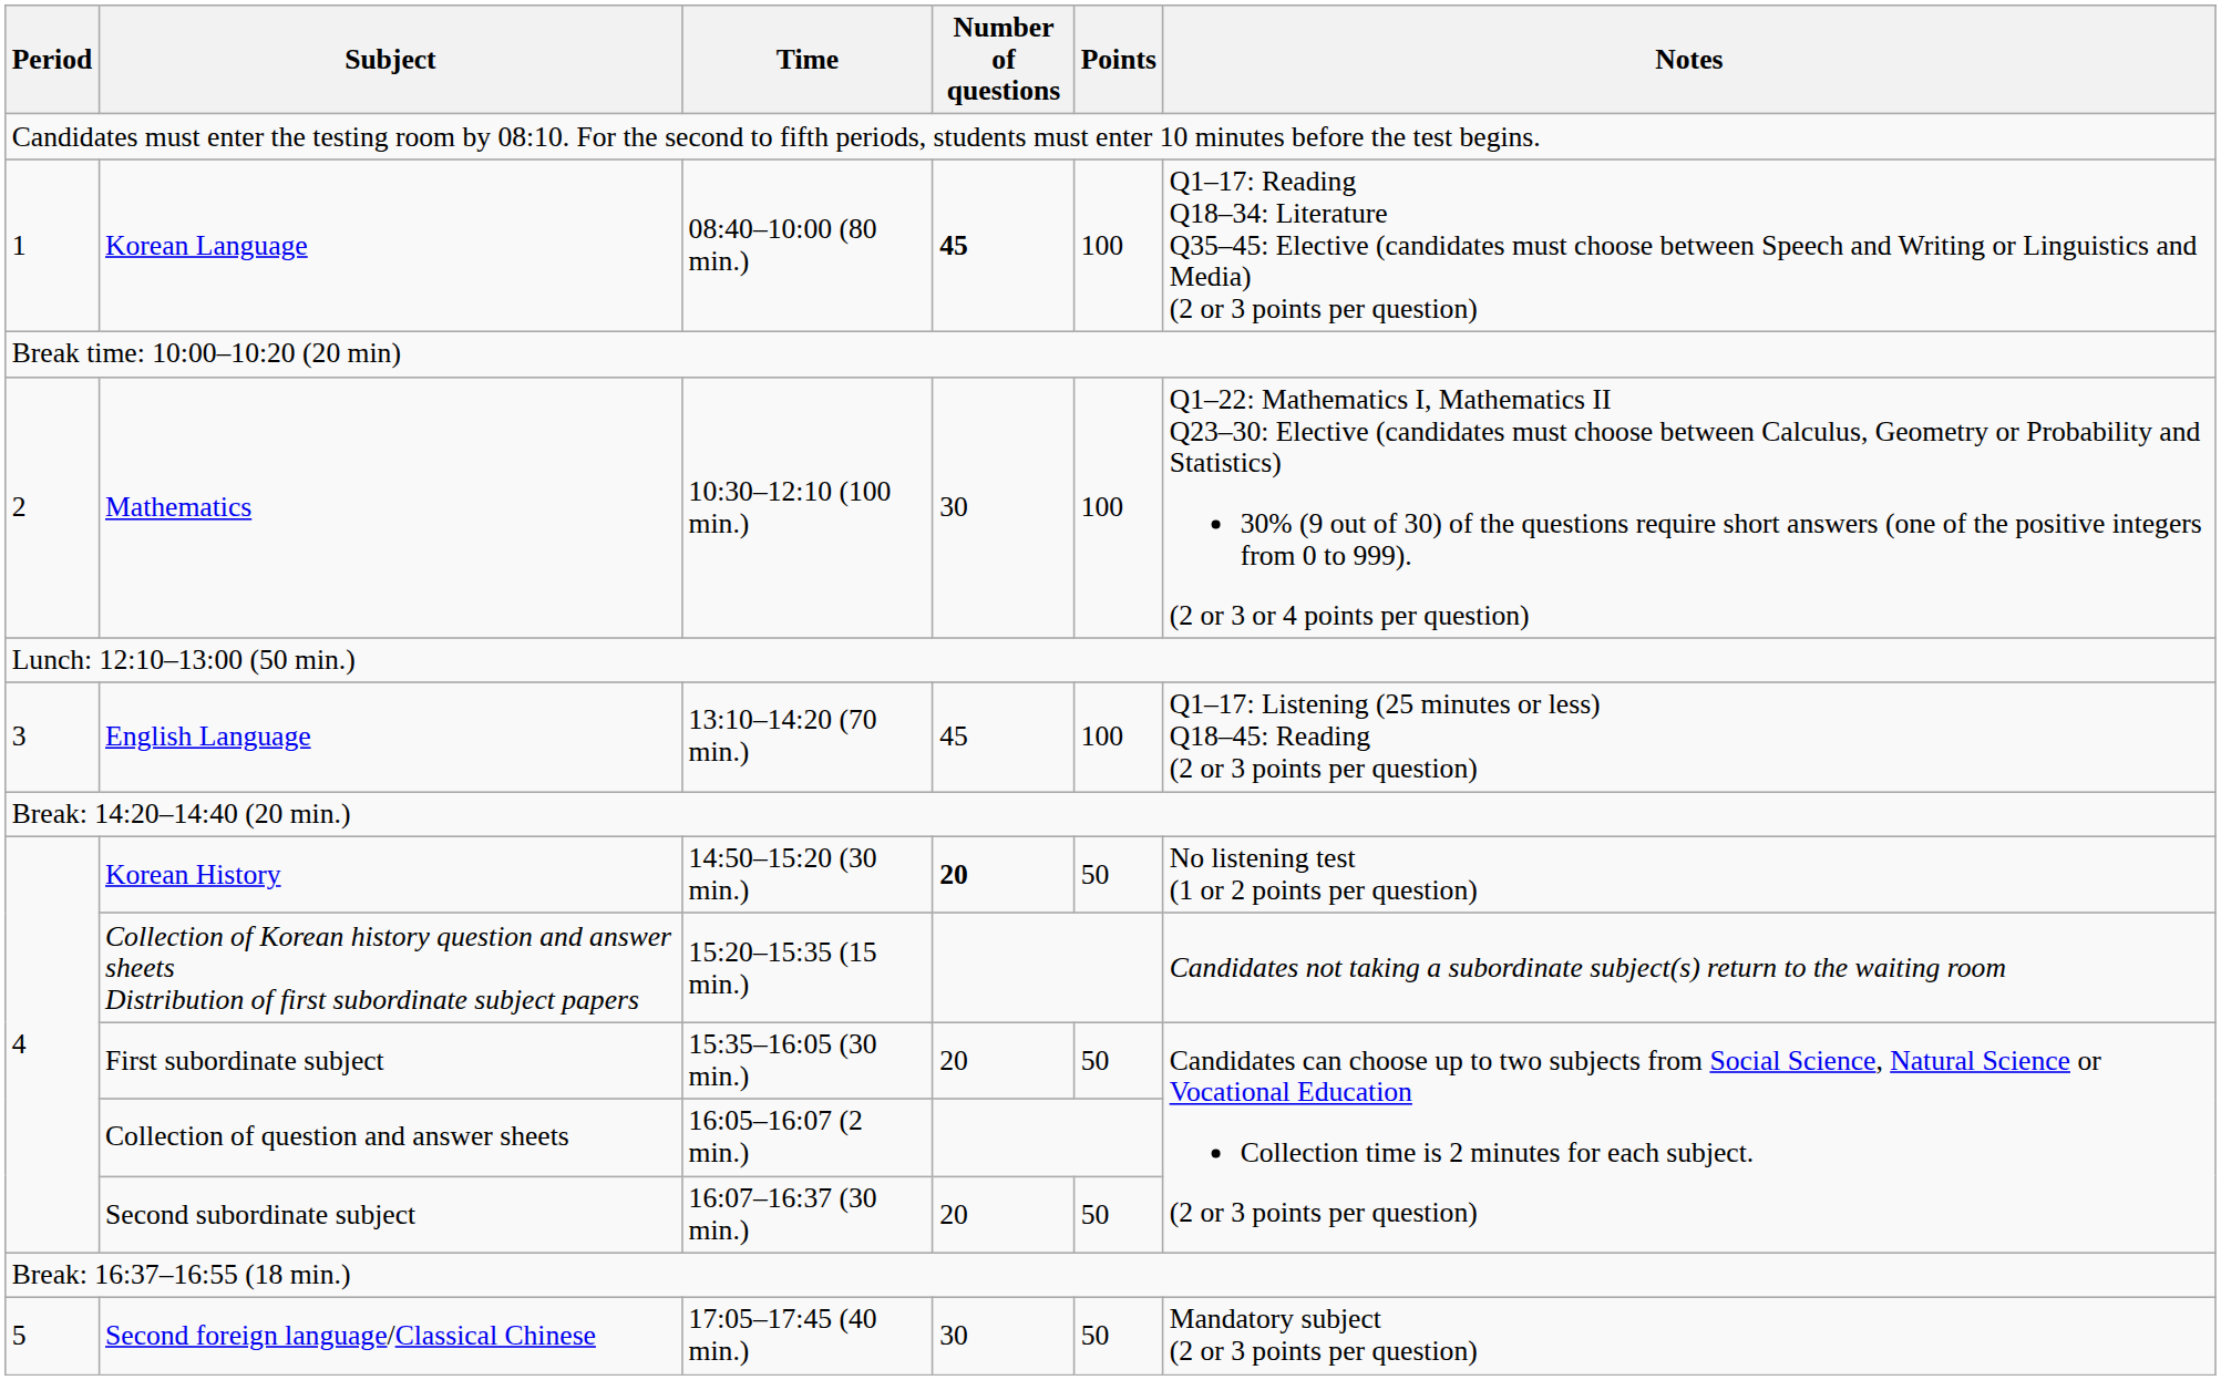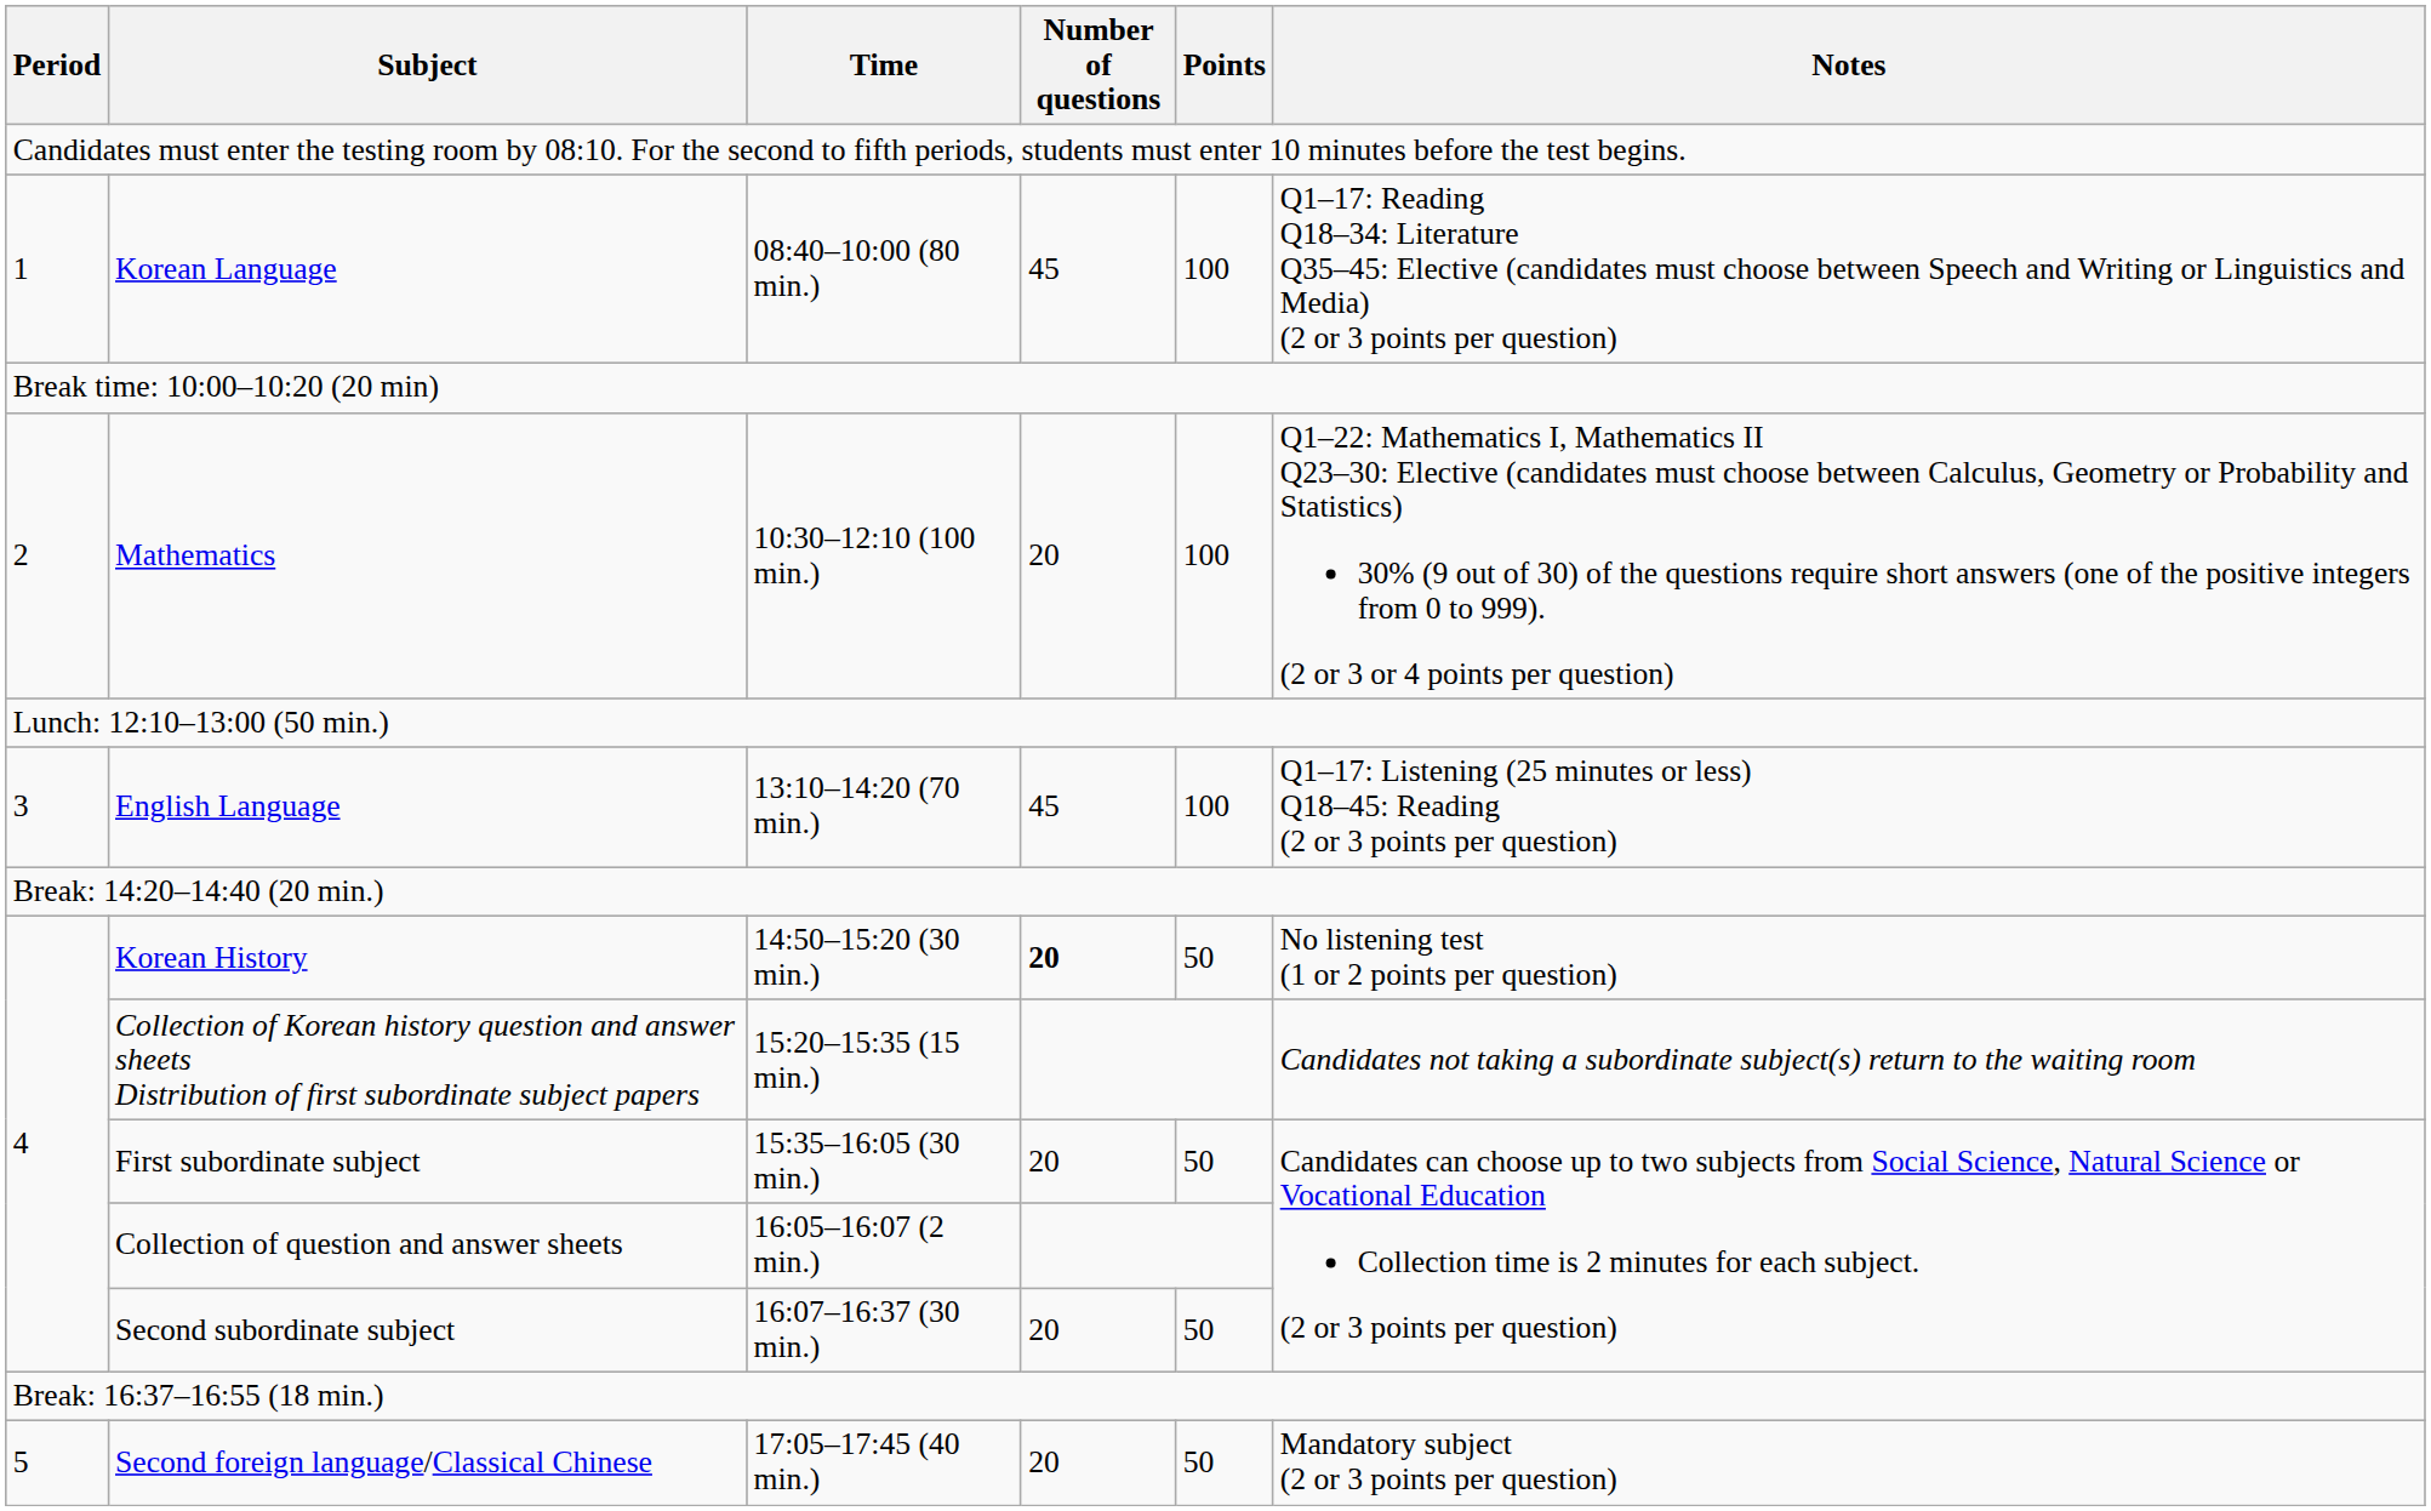Korean Language | Number of questions: bold -> normal
Mathematics | Number of questions: 30 -> 20
Second foreign language/Classical Chinese | Number of questions: 30 -> 20
